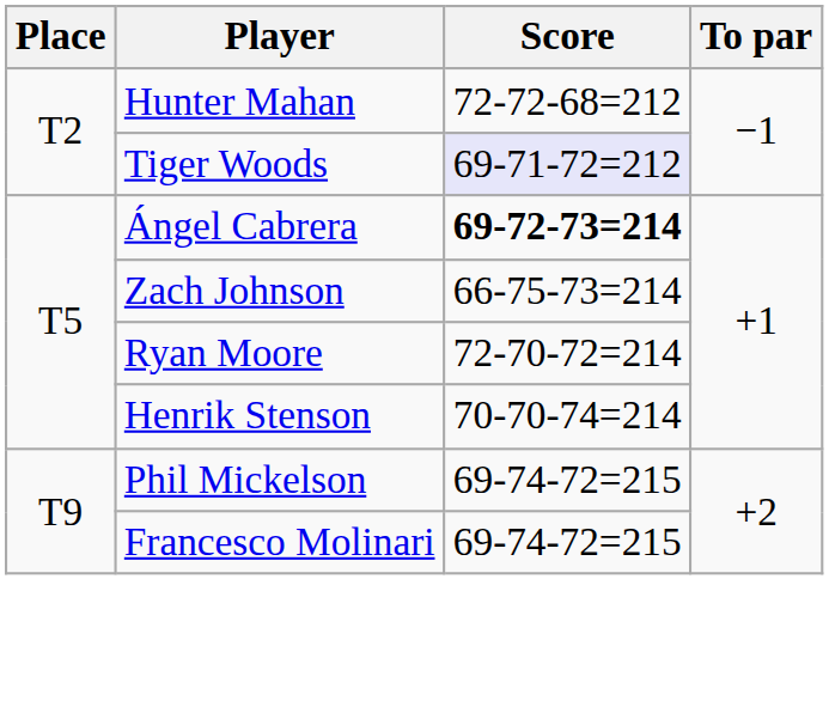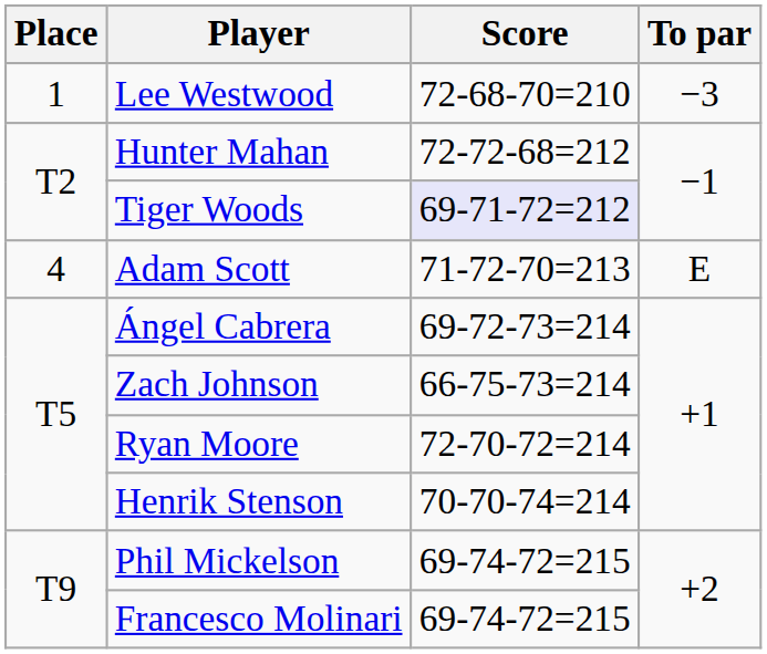+ row: 1 | Lee Westwood | 72-68-70=210 | −3
+ row: 4 | Adam Scott | 71-72-70=213 | E
Ángel Cabrera | Score: bold -> normal
